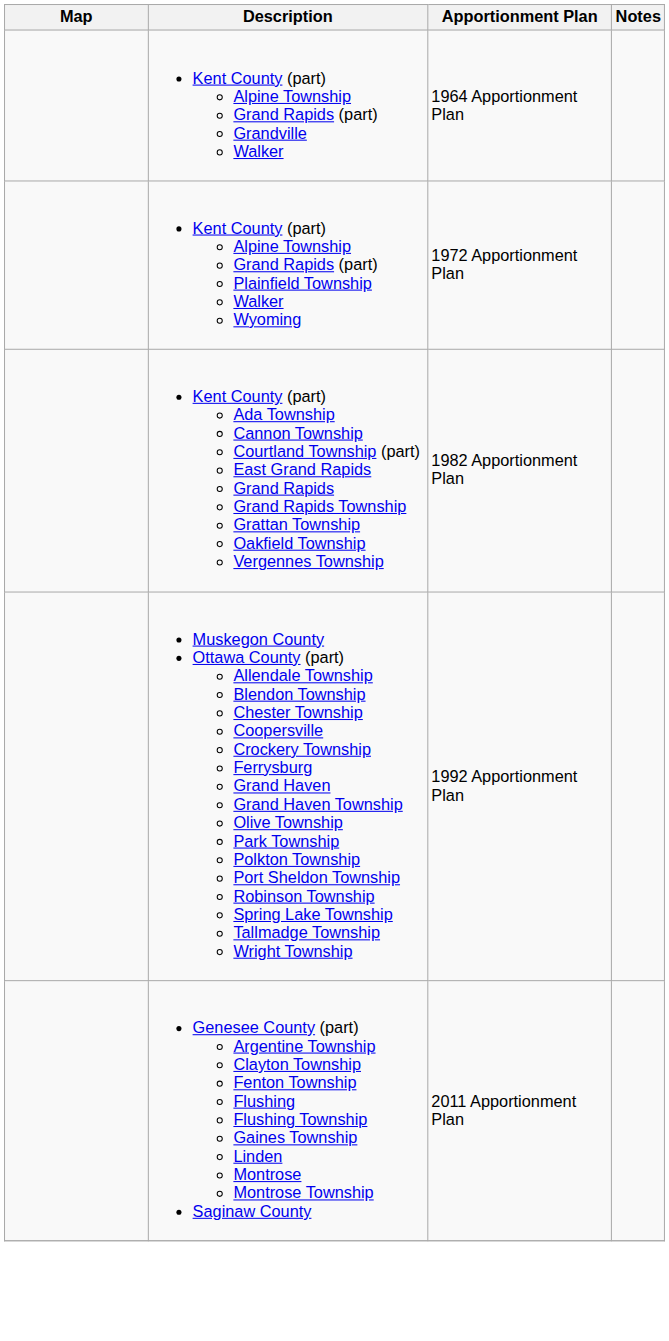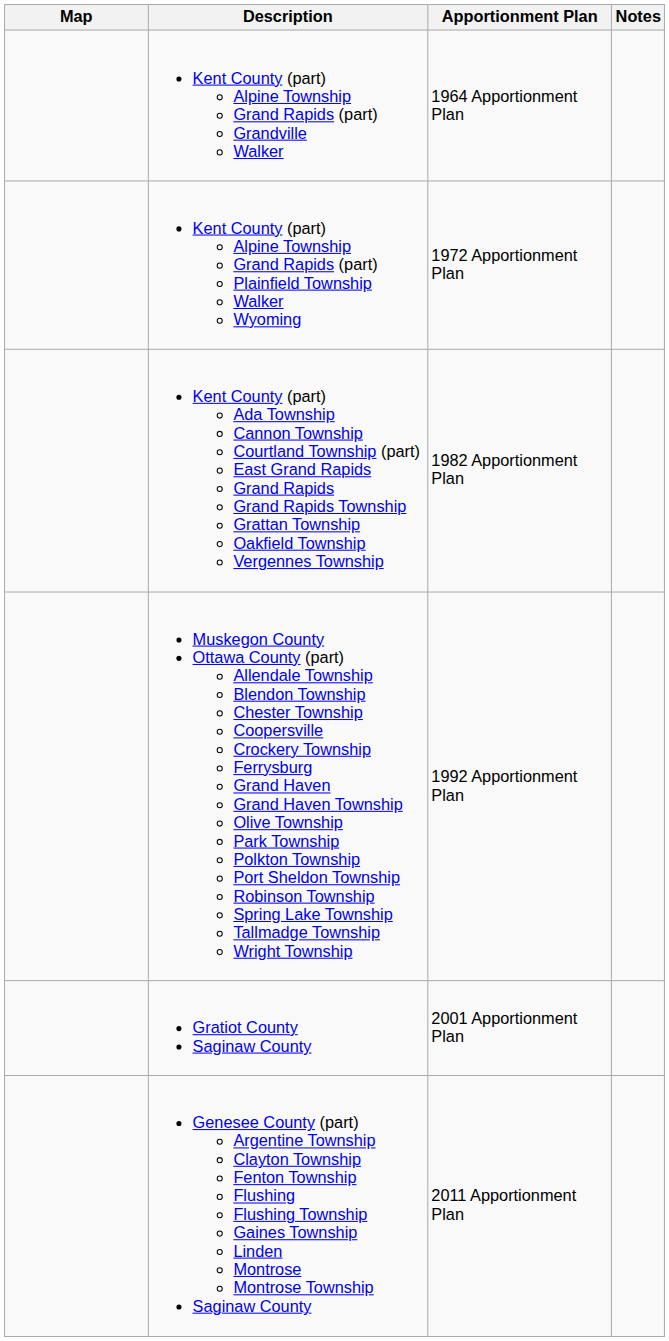+ row: Gratiot County Saginaw County | 2001 Apportionment Plan
